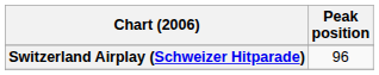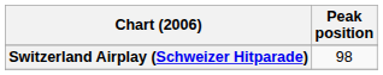Switzerland Airplay (Schweizer Hitparade) | Peak position: 96 -> 98
